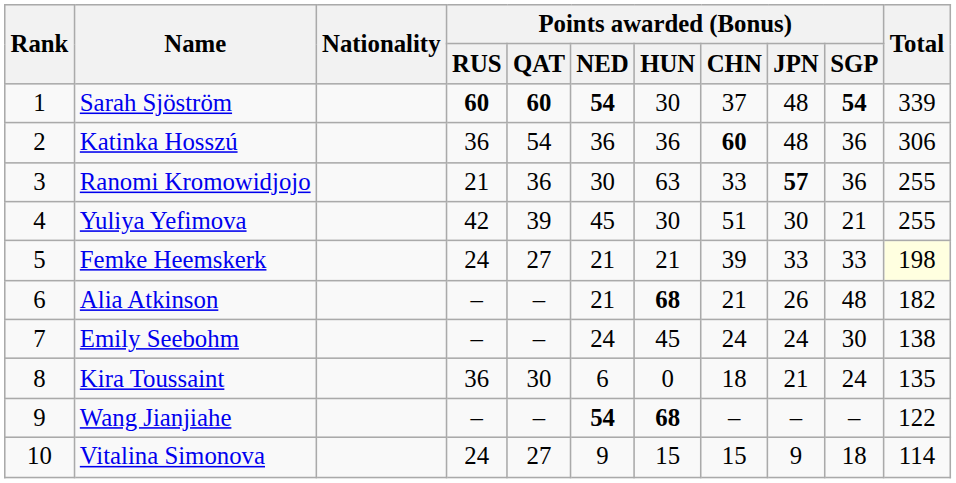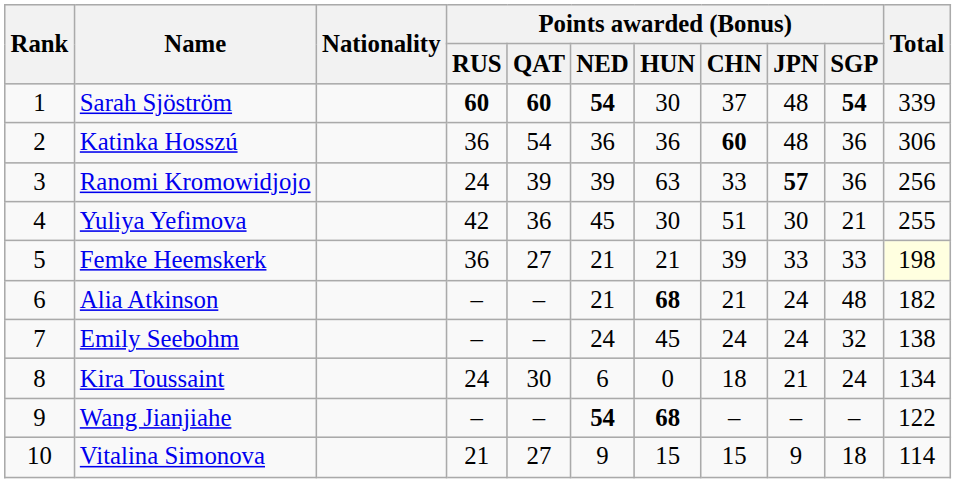Ranomi Kromowidjojo | Points awarded (Bonus) / RUS: 21 -> 24
Ranomi Kromowidjojo | Points awarded (Bonus) / QAT: 36 -> 39
Ranomi Kromowidjojo | Points awarded (Bonus) / NED: 30 -> 39
Ranomi Kromowidjojo | Total: 255 -> 256
Yuliya Yefimova | Points awarded (Bonus) / QAT: 39 -> 36
Femke Heemskerk | Points awarded (Bonus) / RUS: 24 -> 36
Alia Atkinson | Points awarded (Bonus) / JPN: 26 -> 24
Emily Seebohm | Points awarded (Bonus) / SGP: 30 -> 32
Kira Toussaint | Points awarded (Bonus) / RUS: 36 -> 24
Kira Toussaint | Total: 135 -> 134
Vitalina Simonova | Points awarded (Bonus) / RUS: 24 -> 21
